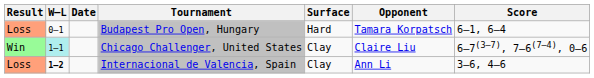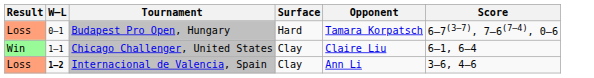- column: Date
Budapest Pro Open, Hungary | Score: 6–1, 6–4 -> 6–7(3–7), 7–6(7–4), 0–6
Chicago Challenger, United States | W–L: paleturquoise background -> no background
Chicago Challenger, United States | Score: 6–7(3–7), 7–6(7–4), 0–6 -> 6–1, 6–4
